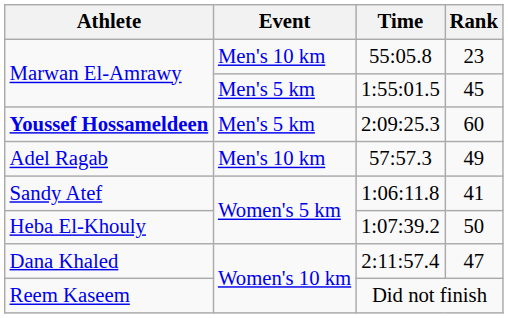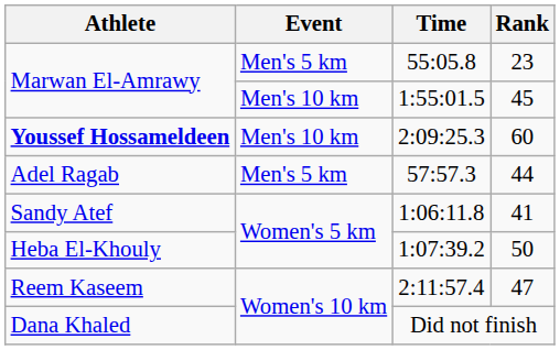55:05.8 | Event: Men's 10 km -> Men's 5 km
1:55:01.5 | Event: Men's 5 km -> Men's 10 km
2:09:25.3 | Event: Men's 5 km -> Men's 10 km
57:57.3 | Event: Men's 10 km -> Men's 5 km
57:57.3 | Rank: 49 -> 44
2:11:57.4 | Athlete: Dana Khaled -> Reem Kaseem
Did not finish | Athlete: Reem Kaseem -> Dana Khaled
